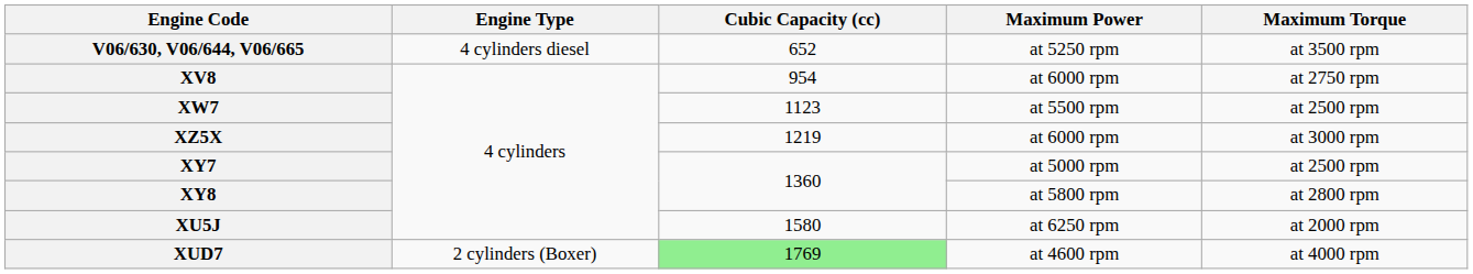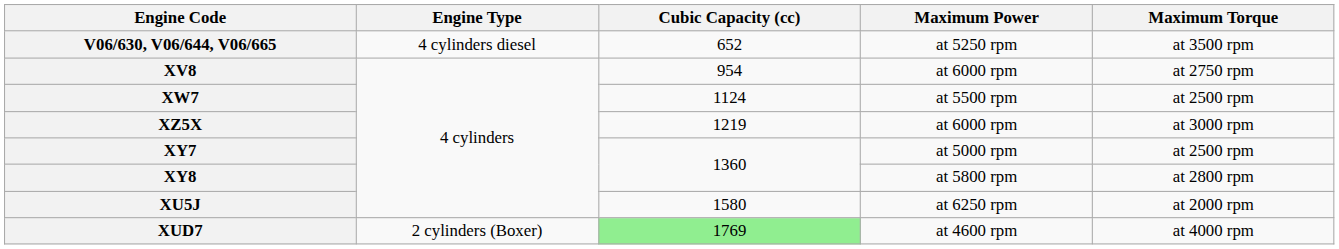XW7 | Cubic Capacity (cc): 1123 -> 1124
